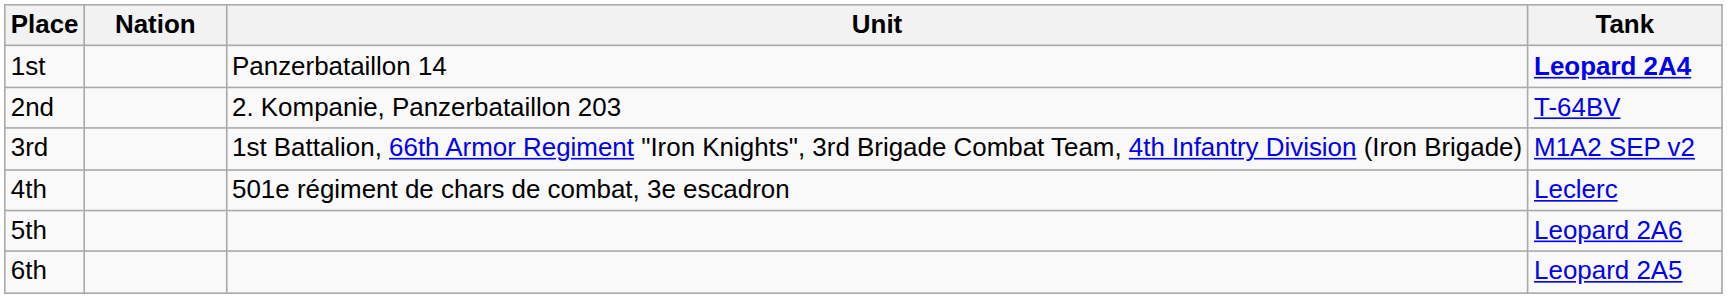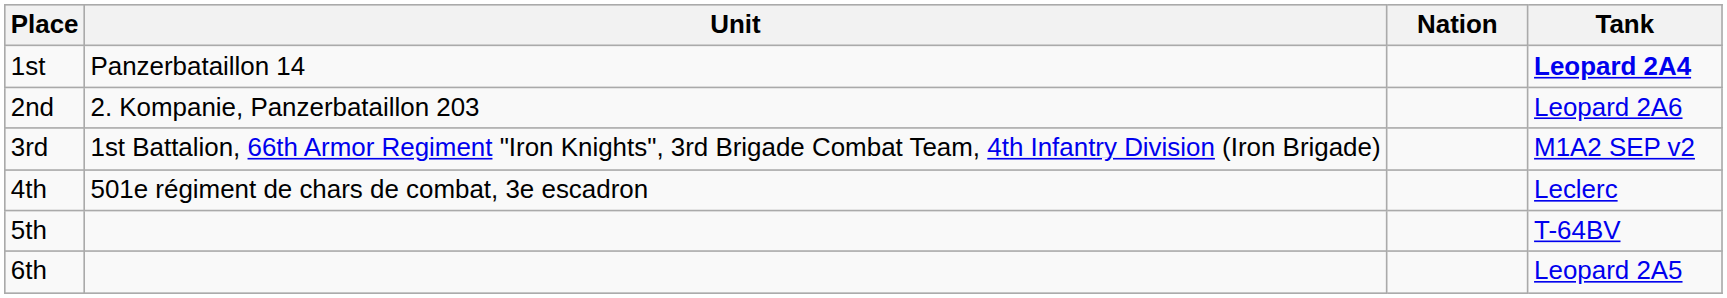columns swapped: Nation <-> Unit
2nd | Tank: T-64BV -> Leopard 2A6
5th | Tank: Leopard 2A6 -> T-64BV
